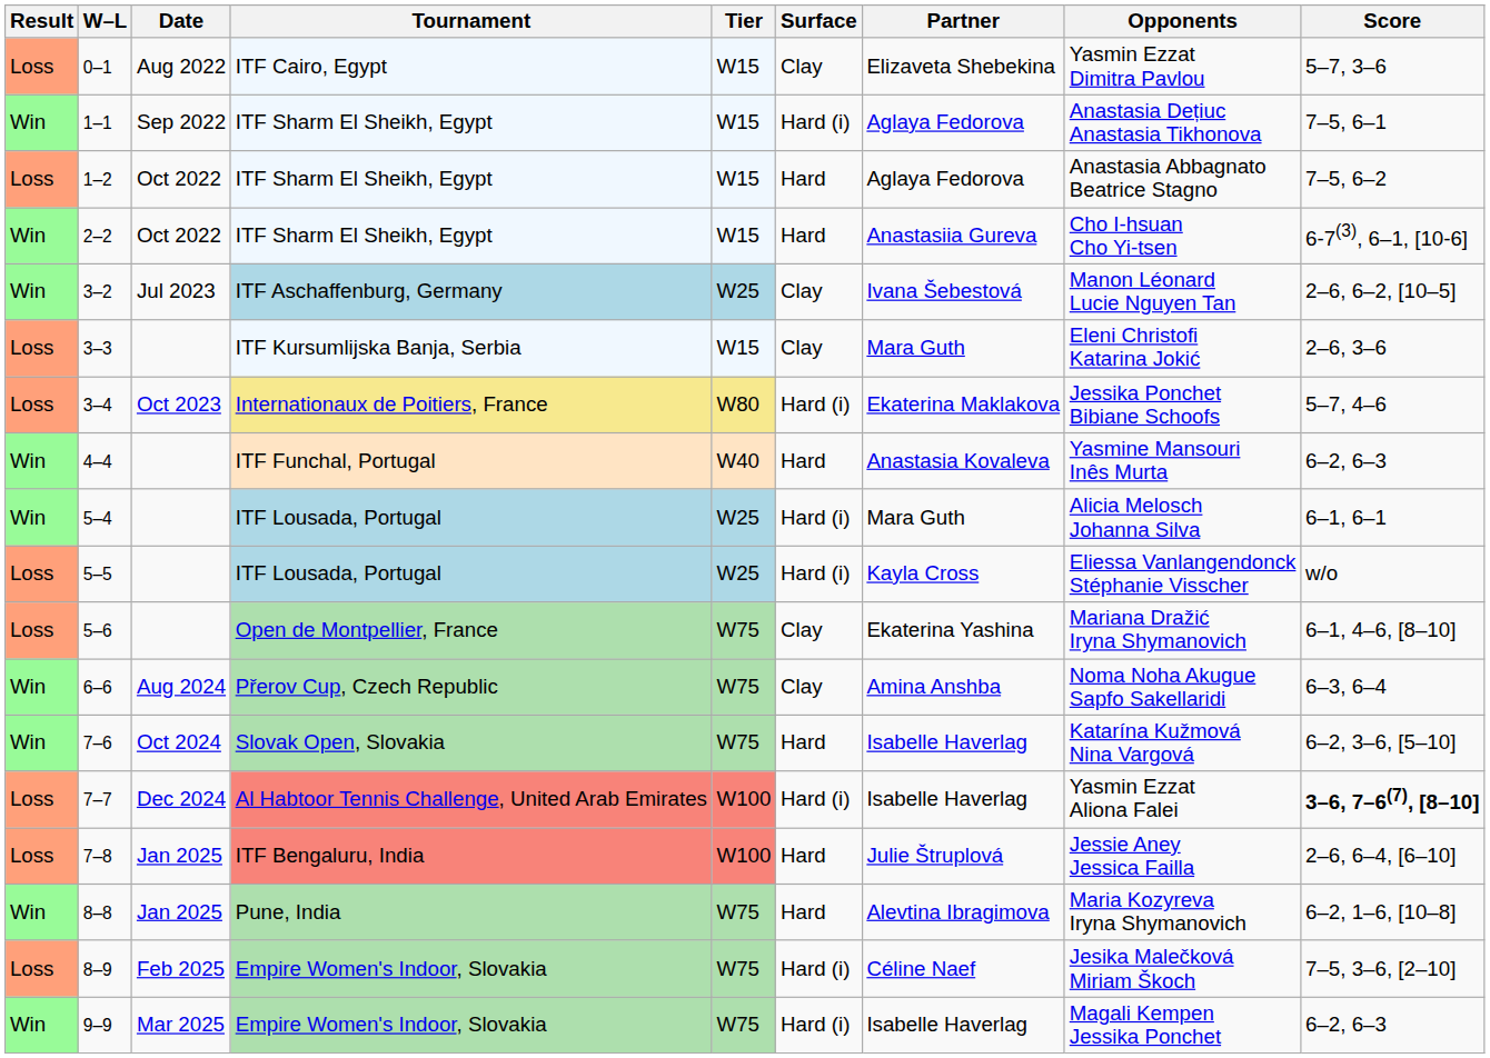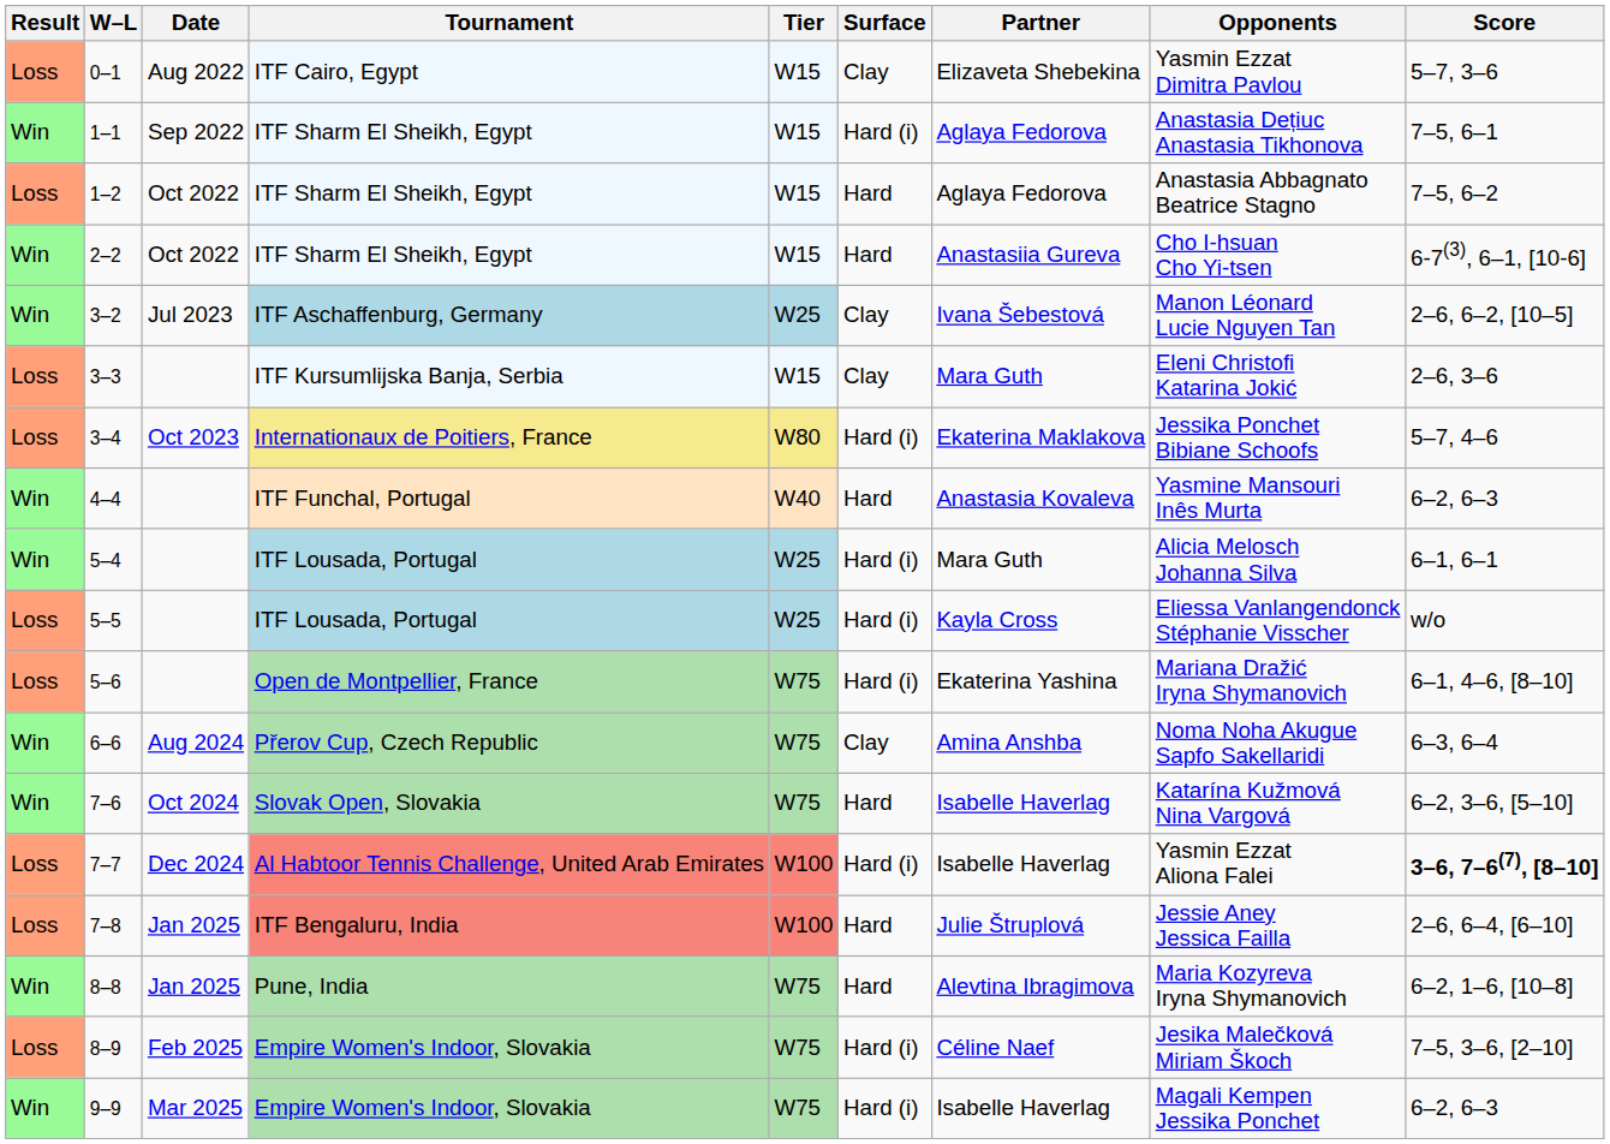5–6 | Surface: Clay -> Hard (i)
